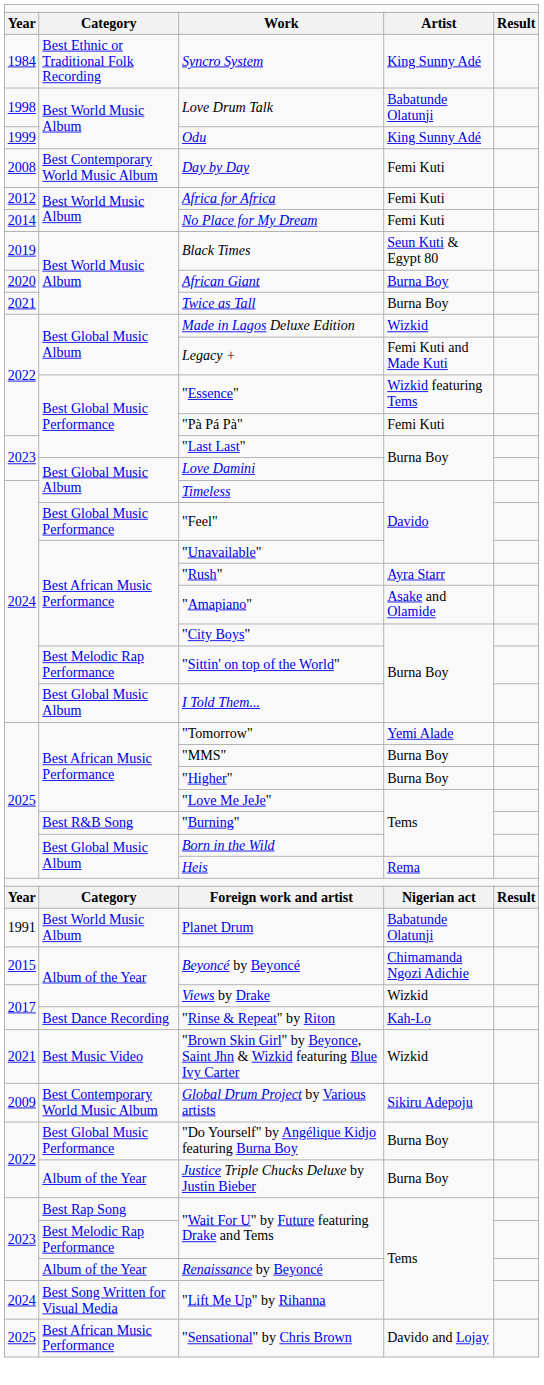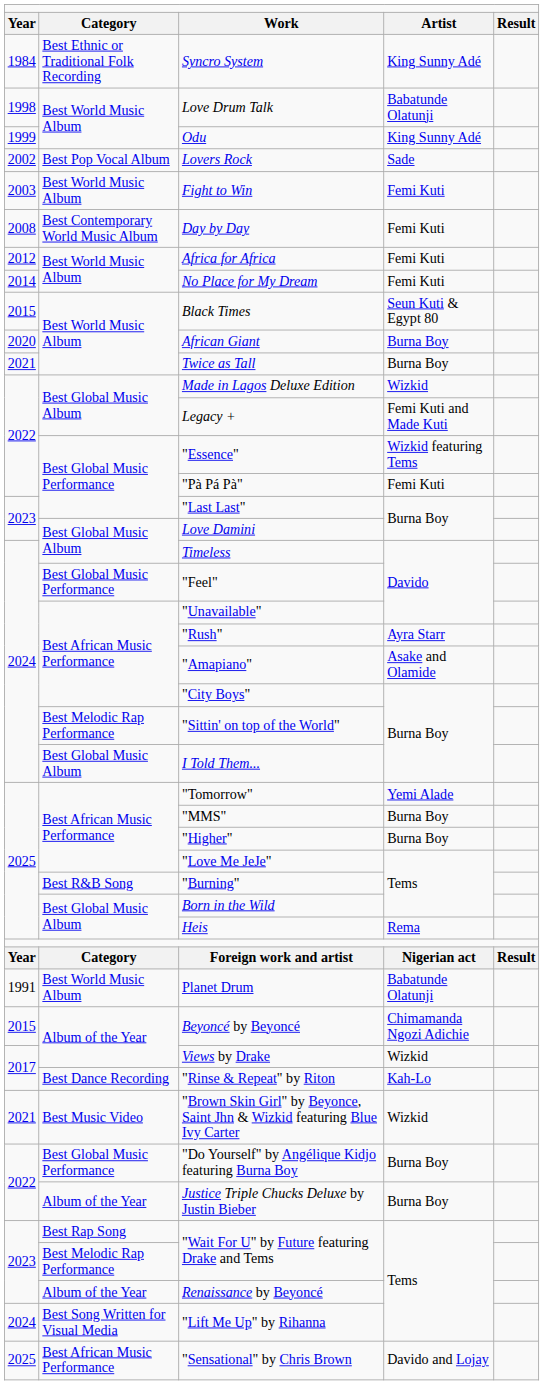+ row: 2002 | Best Pop Vocal Album | Lovers Rock | Sade
+ row: 2003 | Best World Music Album | Fight to Win | Femi Kuti
Black Times | column 1: 2019 -> 2015
- row: 2009 | Best Contemporary World Music Album | Global Drum Project by Various artists | Sikiru Adepoju
